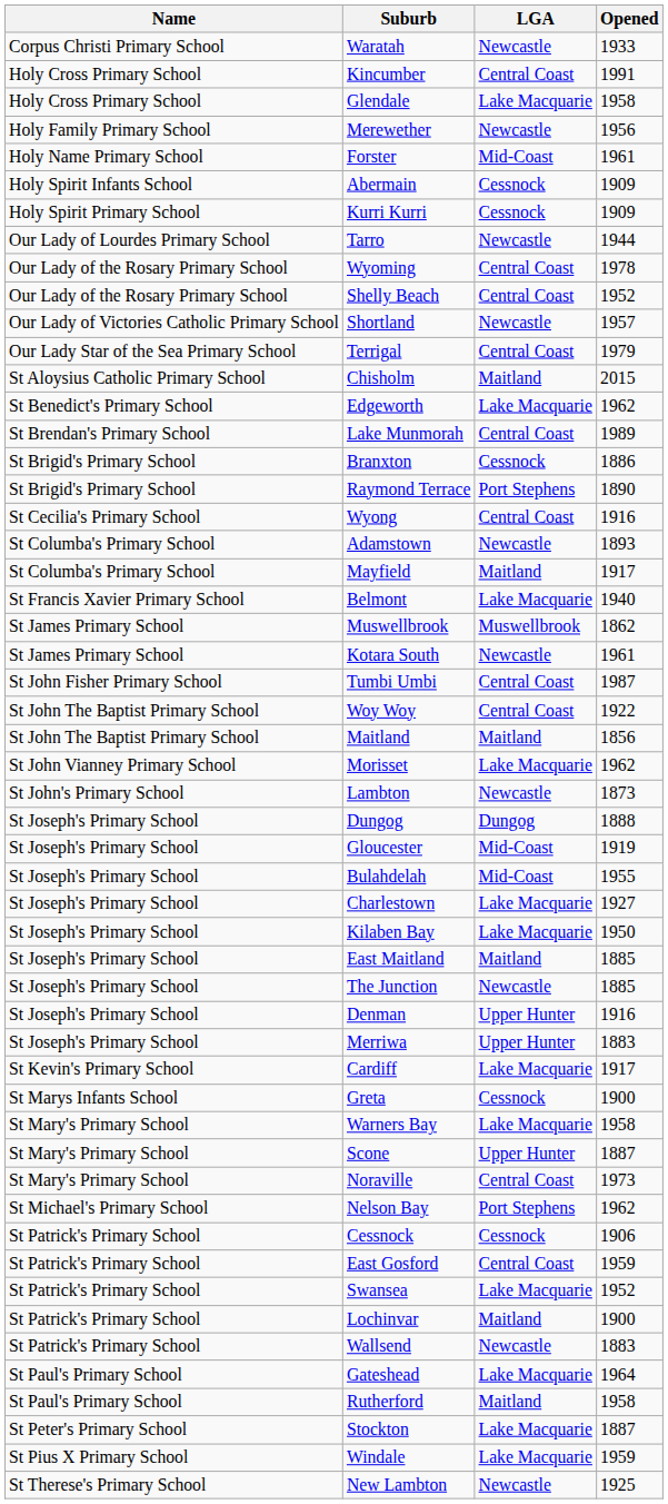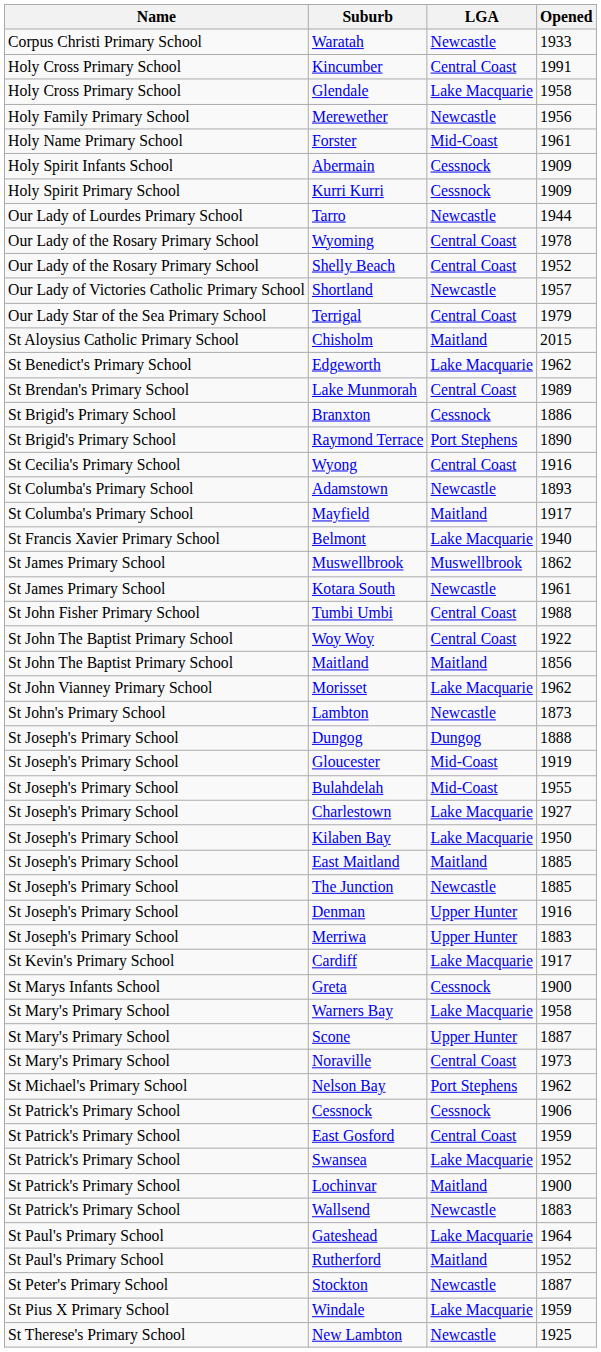Tumbi Umbi | Opened: 1987 -> 1988
Rutherford | Opened: 1958 -> 1952
Stockton | LGA: Lake Macquarie -> Newcastle
